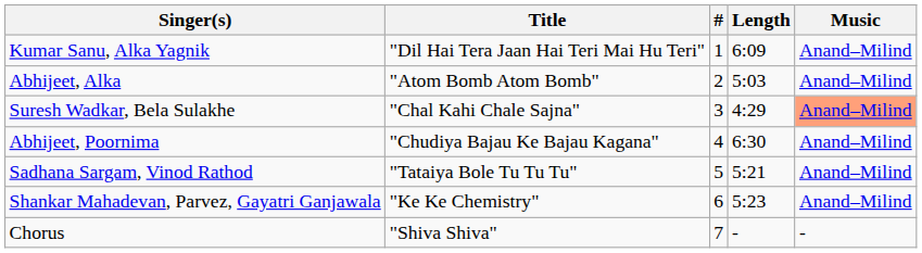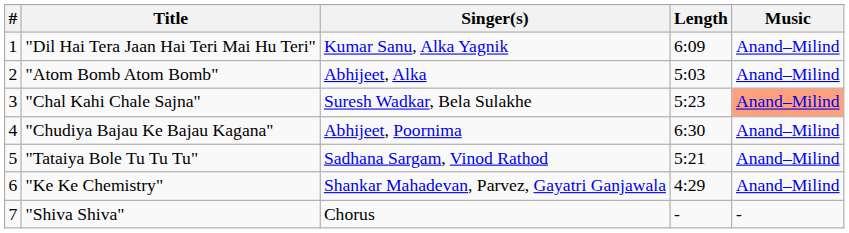columns swapped: # <-> Singer(s)
"Chal Kahi Chale Sajna" | Length: 4:29 -> 5:23
"Ke Ke Chemistry" | Length: 5:23 -> 4:29
